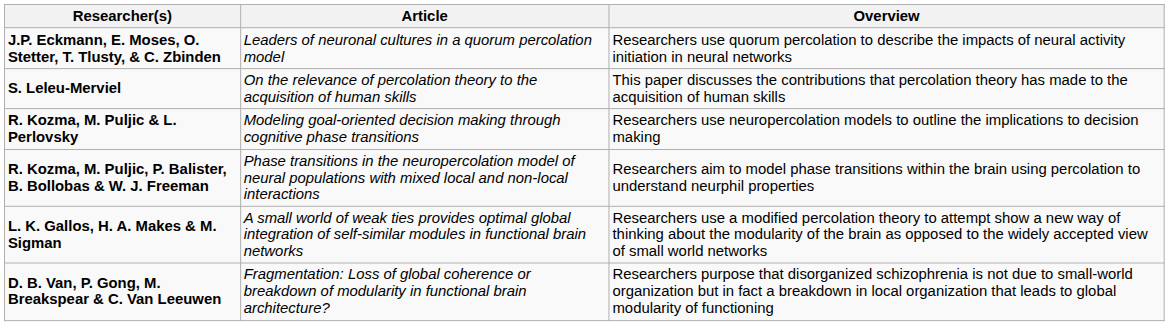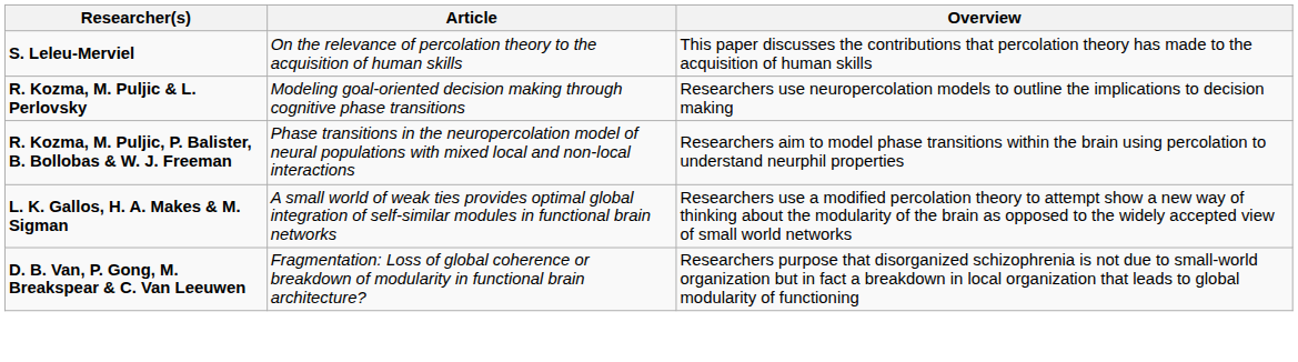- row: J.P. Eckmann, E. Moses, O. Stetter, T. Tlusty, & C. Zbinden | Leaders of neuronal cultures in a quorum percolation model | Researchers use quorum percolation to describe the impacts of neural activity initiation in neural networks
